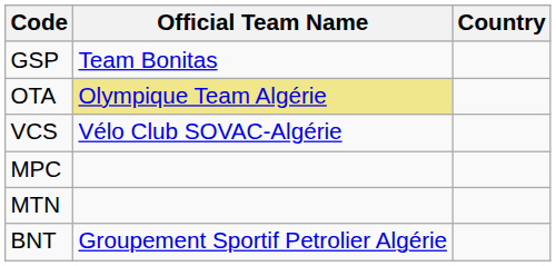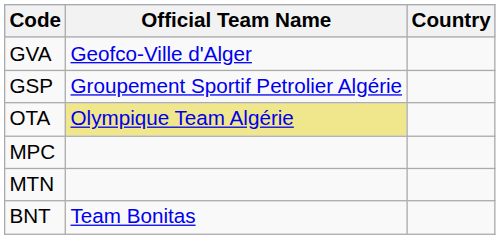+ row: GVA | Geofco-Ville d'Alger
GSP | Official Team Name: Team Bonitas -> Groupement Sportif Petrolier Algérie
- row: VCS | Vélo Club SOVAC-Algérie
BNT | Official Team Name: Groupement Sportif Petrolier Algérie -> Team Bonitas
